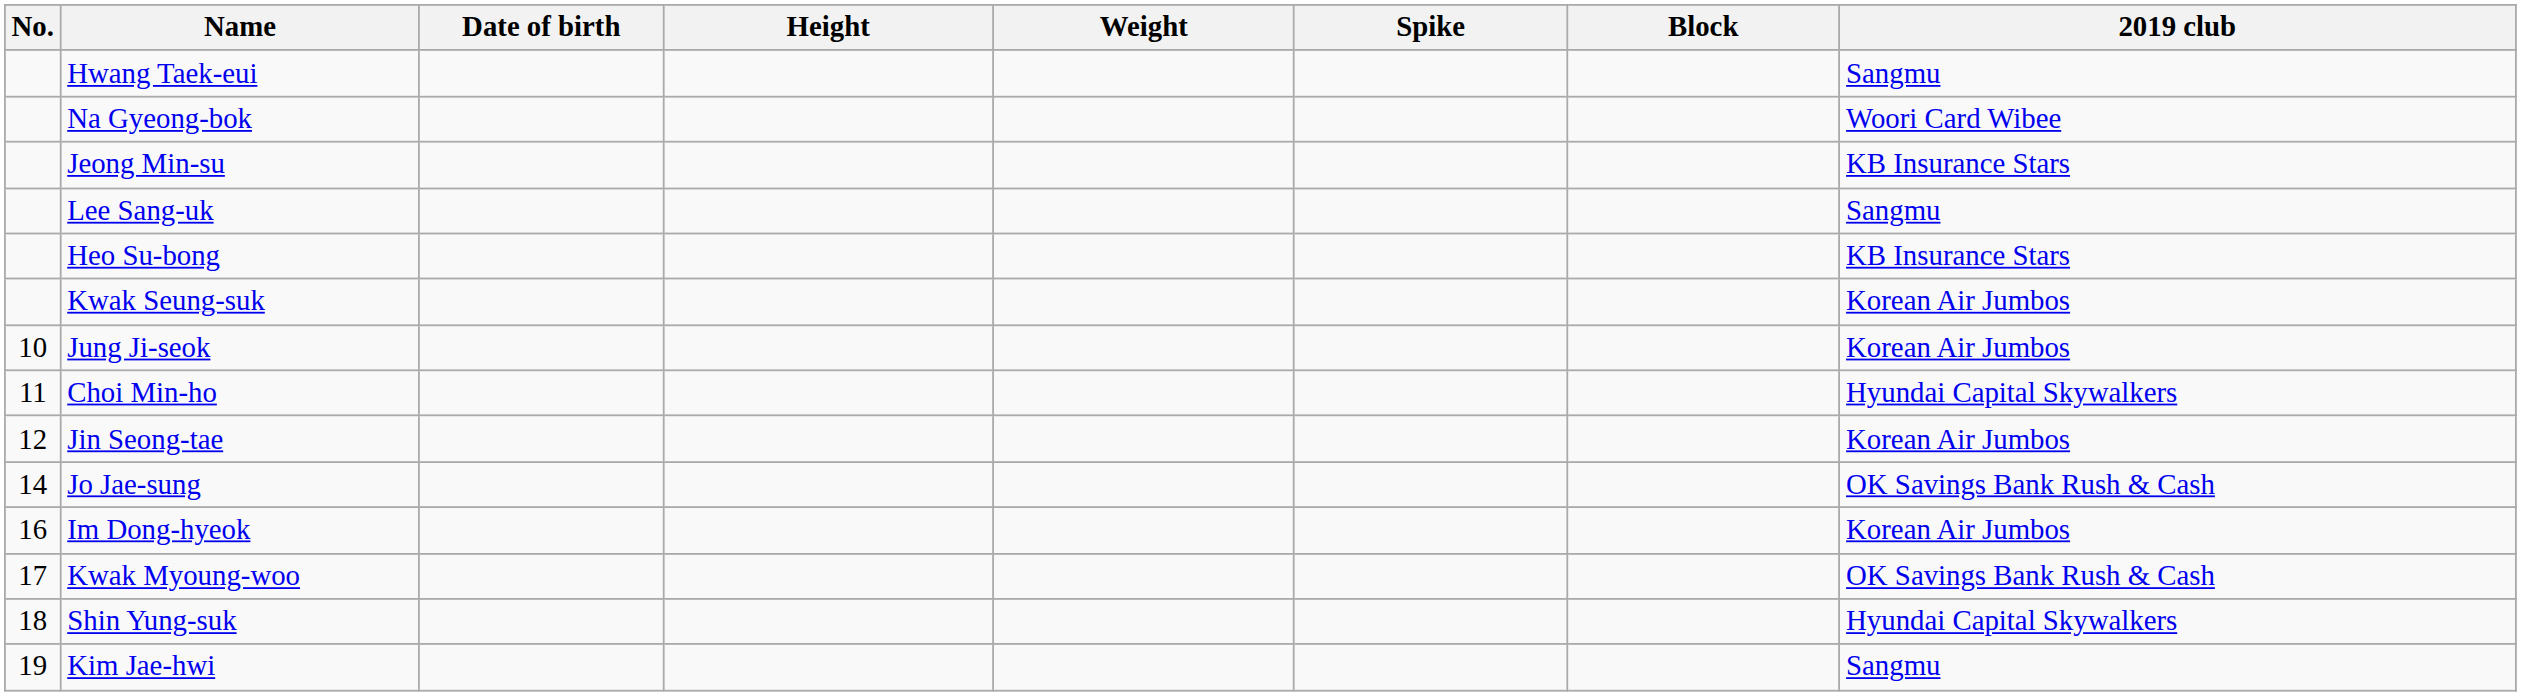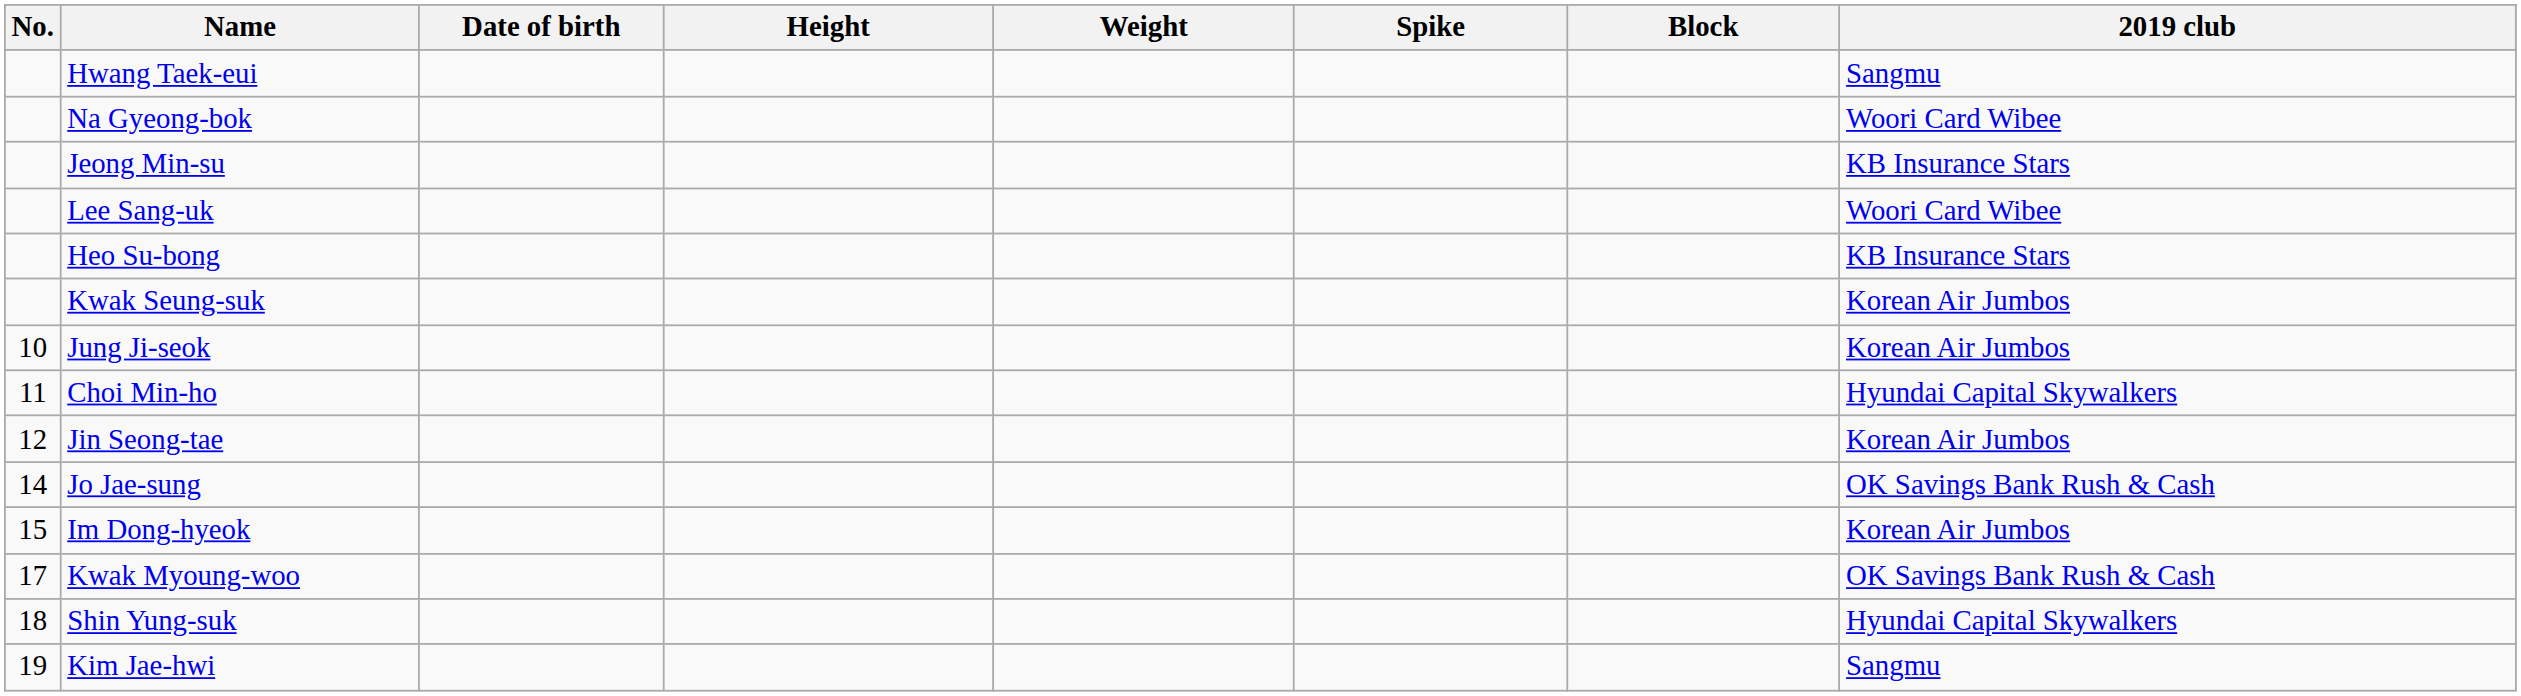Lee Sang-uk | 2019 club: Sangmu -> Woori Card Wibee
Im Dong-hyeok | No.: 16 -> 15
